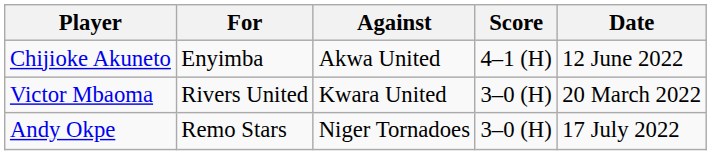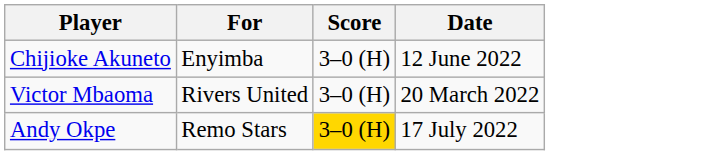- column: Against | Akwa United | Kwara United | Niger Tornadoes
Chijioke Akuneto | Score: 4–1 (H) -> 3–0 (H)
Andy Okpe | Score: no background -> gold background
